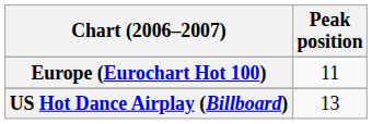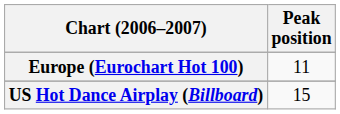US Hot Dance Airplay (Billboard) | Peak position: 13 -> 15
